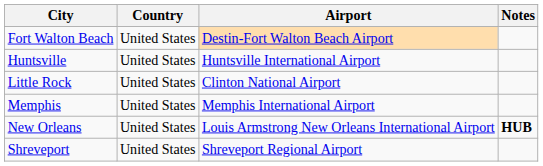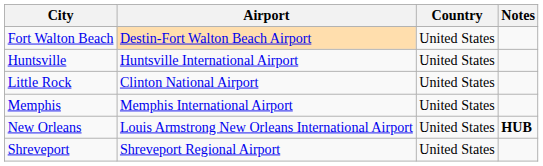columns swapped: Country <-> Airport
